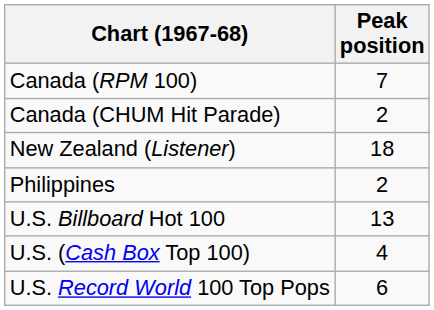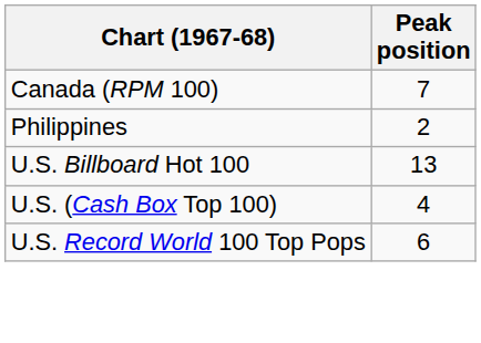- row: Canada (CHUM Hit Parade) | 2
- row: New Zealand (Listener) | 18
